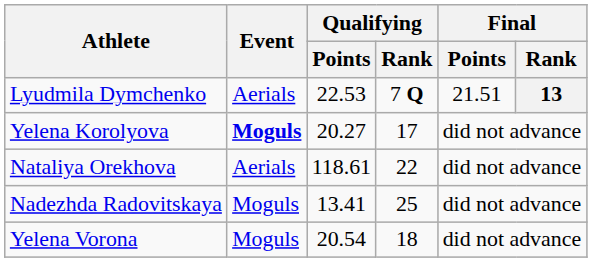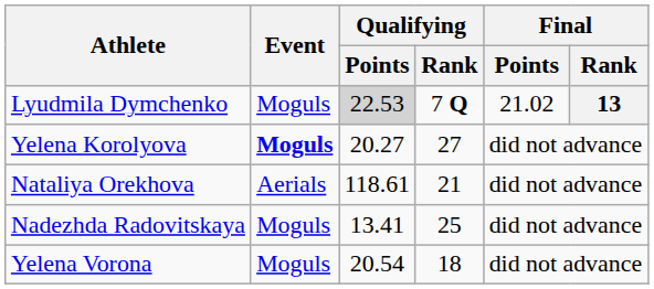Lyudmila Dymchenko | Event: Aerials -> Moguls
Lyudmila Dymchenko | Qualifying / Points: no background -> lightgrey background
Lyudmila Dymchenko | Final / Points: 21.51 -> 21.02
Yelena Korolyova | Qualifying / Rank: 17 -> 27
Nataliya Orekhova | Qualifying / Rank: 22 -> 21
